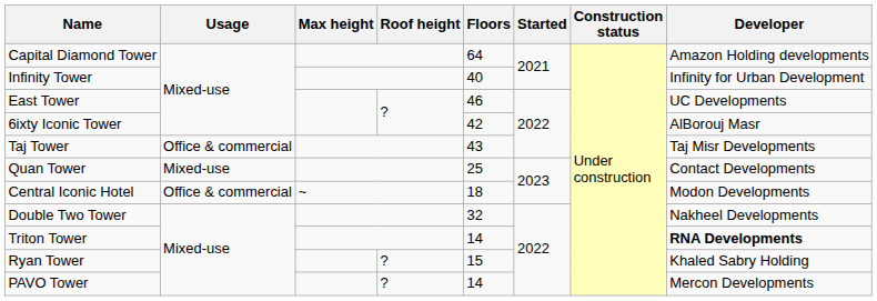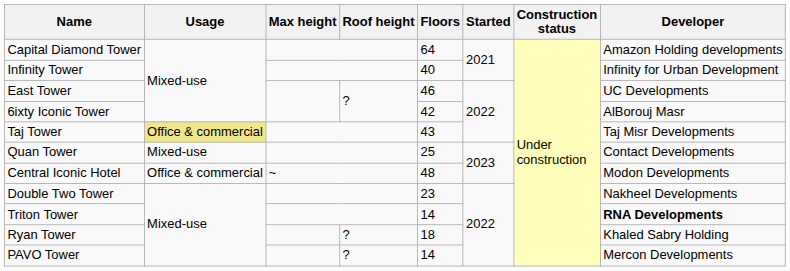Taj Tower | Usage: no background -> khaki background
Central Iconic Hotel | Floors: 18 -> 48
Double Two Tower | Floors: 32 -> 23
Ryan Tower | Floors: 15 -> 18
